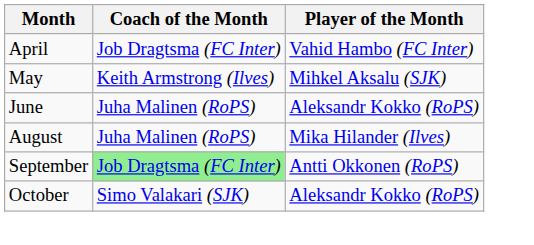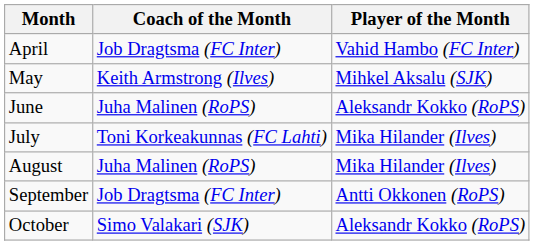+ row: July | Toni Korkeakunnas (FC Lahti) | Mika Hilander (Ilves)
September | Coach of the Month: lightgreen background -> no background
